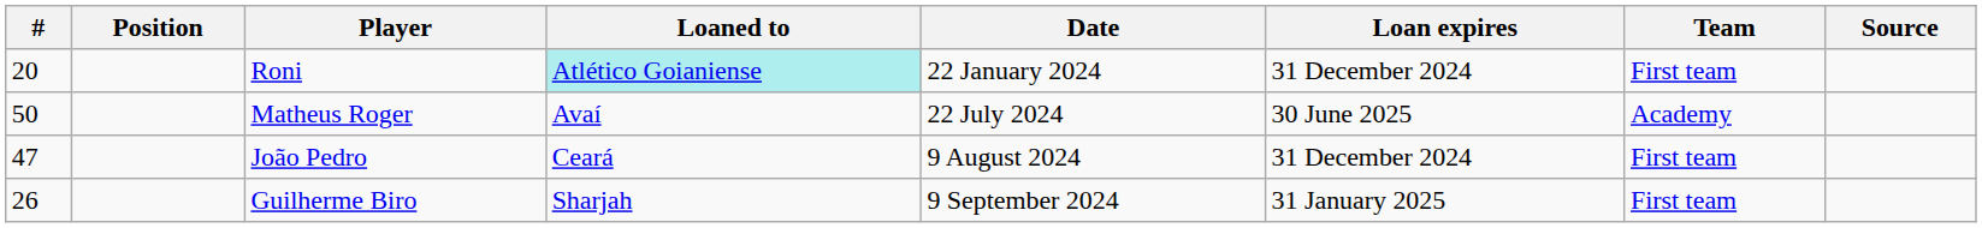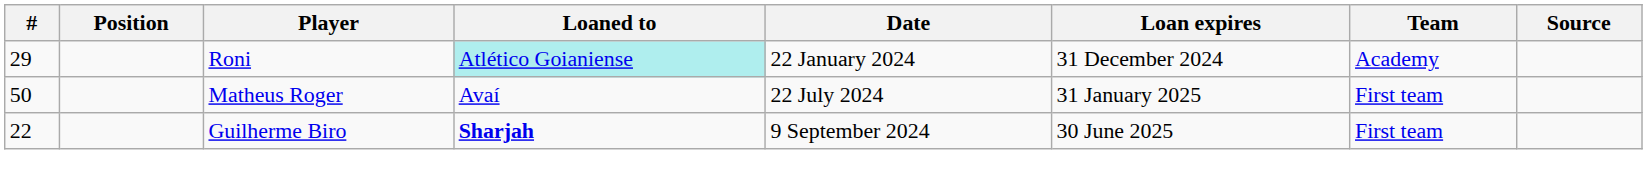Roni | #: 20 -> 29
Roni | Team: First team -> Academy
Matheus Roger | Loan expires: 30 June 2025 -> 31 January 2025
Matheus Roger | Team: Academy -> First team
- row: 47 | João Pedro | Ceará | 9 August 2024 | 31 December 2024 | First team
Guilherme Biro | #: 26 -> 22
Guilherme Biro | Loaned to: normal -> bold
Guilherme Biro | Loan expires: 31 January 2025 -> 30 June 2025
